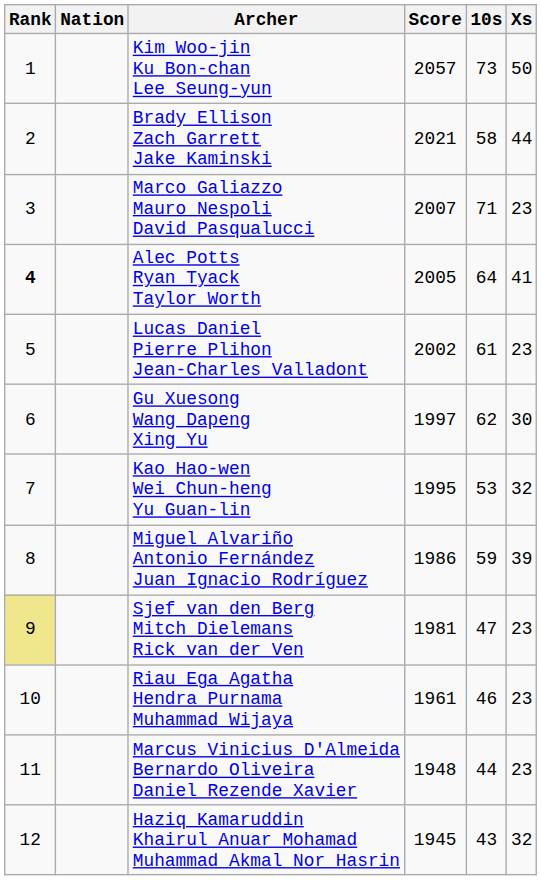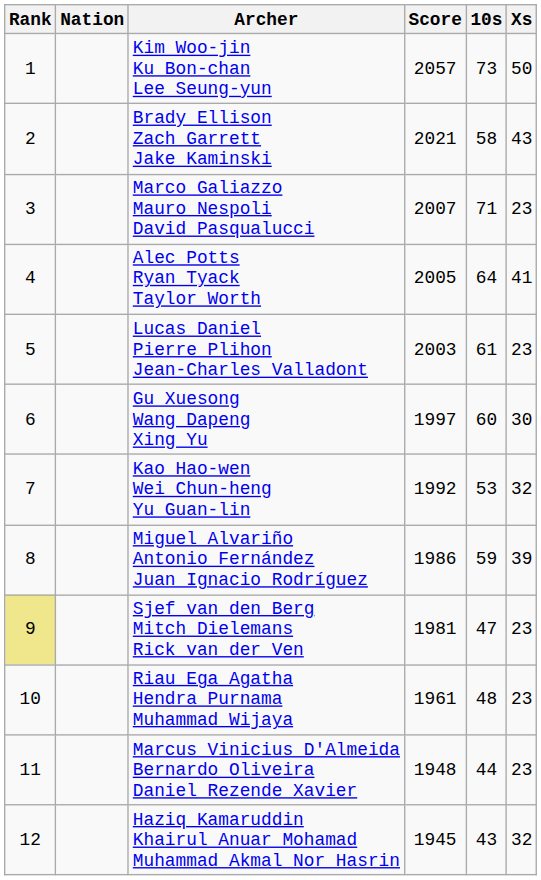Brady Ellison Zach Garrett Jake Kaminski | Xs: 44 -> 43
Alec Potts Ryan Tyack Taylor Worth | Rank: bold -> normal
Lucas Daniel Pierre Plihon Jean-Charles Valladont | Score: 2002 -> 2003
Gu Xuesong Wang Dapeng Xing Yu | 10s: 62 -> 60
Kao Hao-wen Wei Chun-heng Yu Guan-lin | Score: 1995 -> 1992
Riau Ega Agatha Hendra Purnama Muhammad Wijaya | 10s: 46 -> 48
